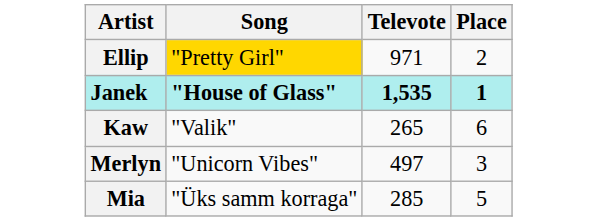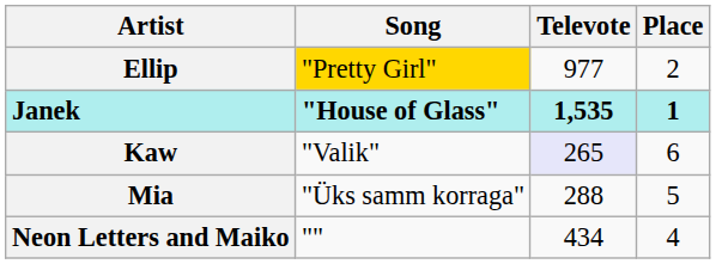Ellip | Televote: 971 -> 977
Kaw | Televote: no background -> lavender background
- row: Merlyn | "Unicorn Vibes" | 497 | 3
Mia | Televote: 285 -> 288
+ row: Neon Letters and Maiko | "" | 434 | 4
